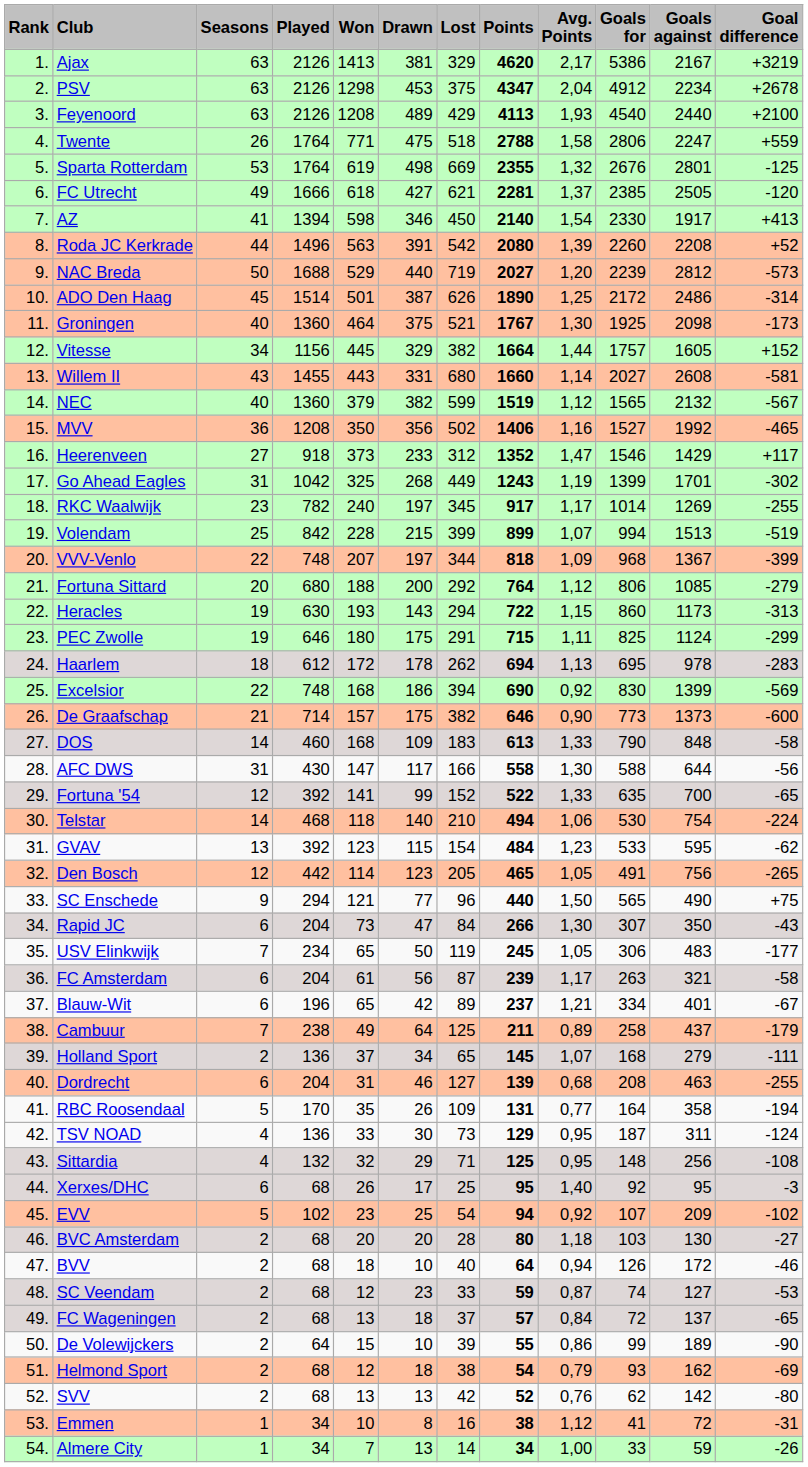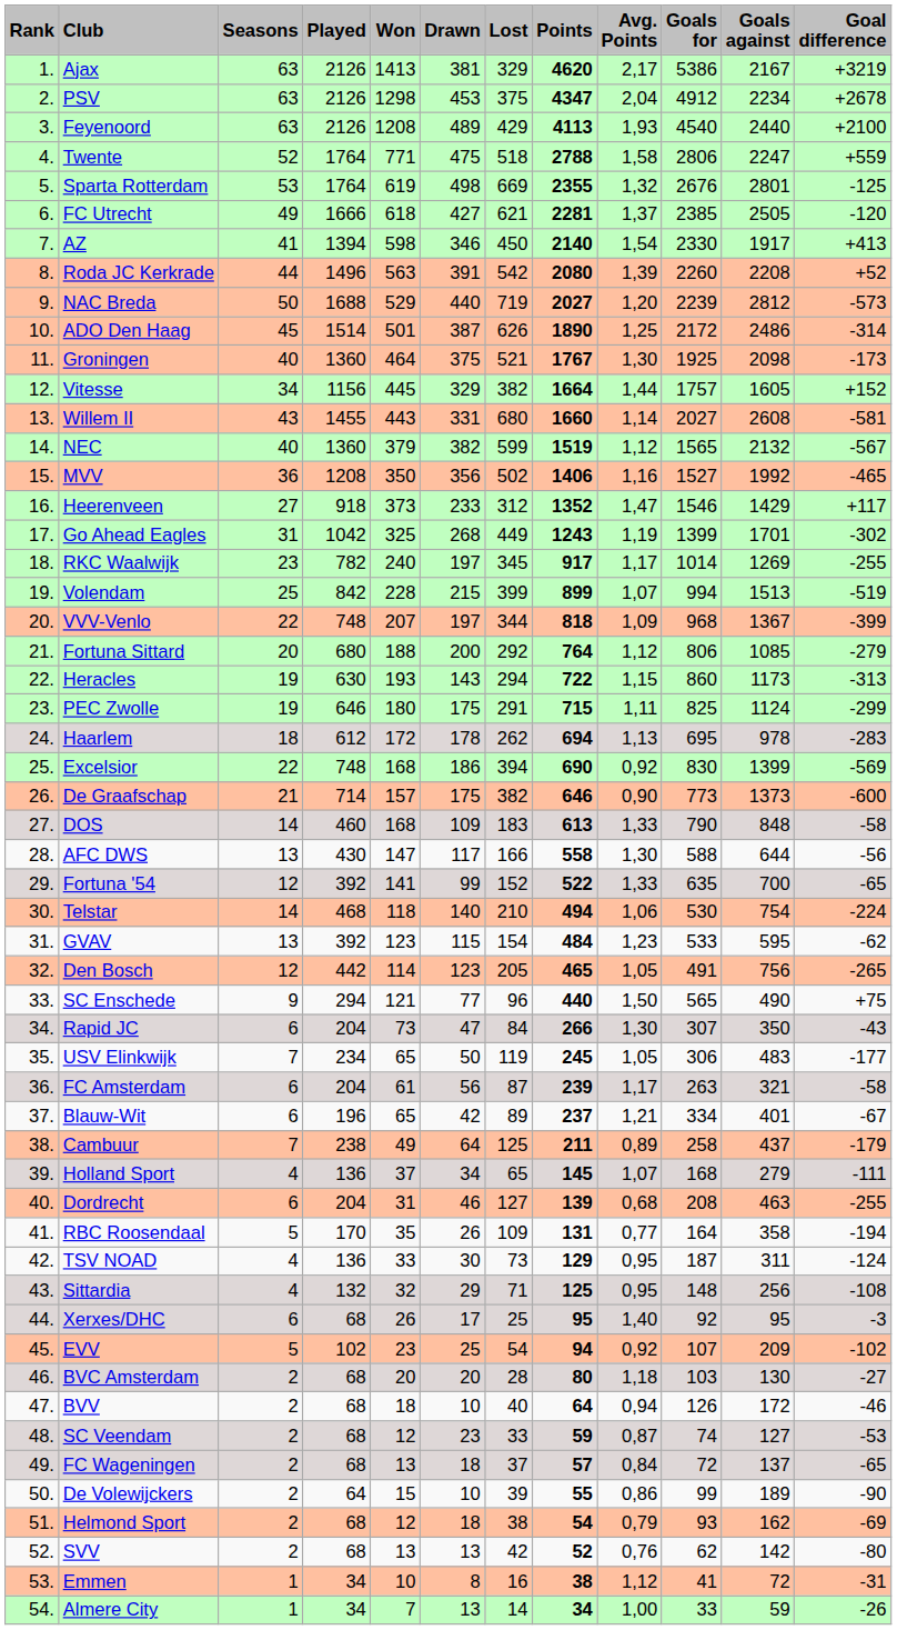Twente | Seasons: 26 -> 52
AFC DWS | Seasons: 31 -> 13
Holland Sport | Seasons: 2 -> 4
